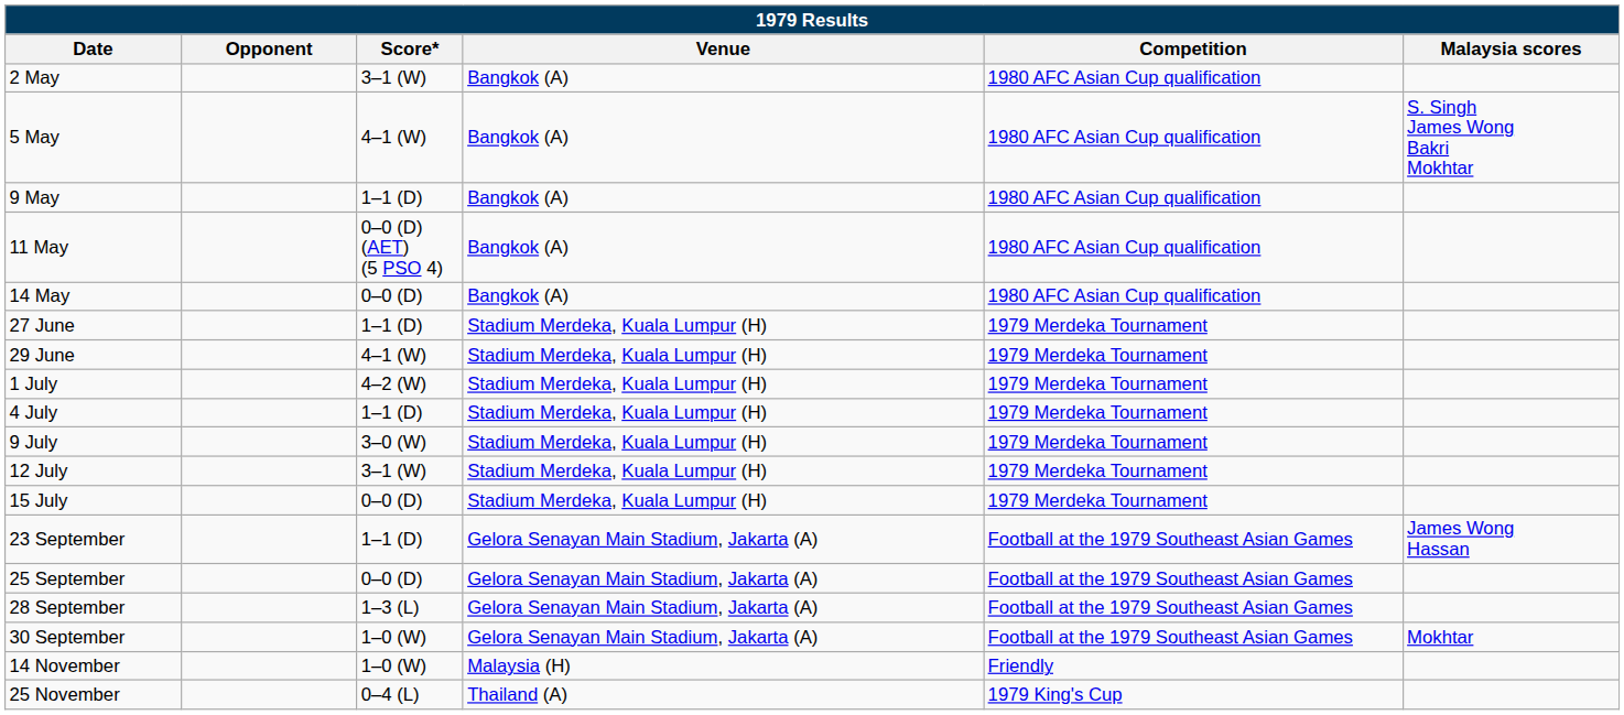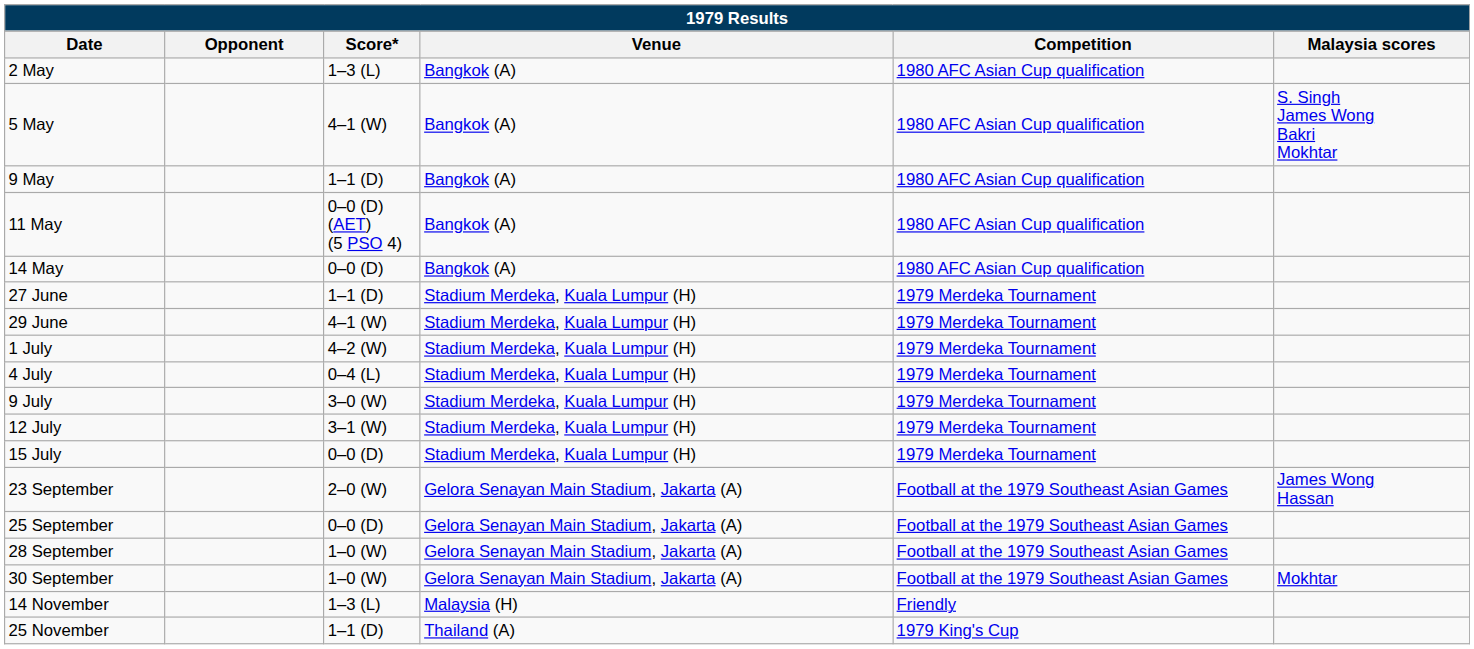2 May | Score*: 3–1 (W) -> 1–3 (L)
4 July | Score*: 1–1 (D) -> 0–4 (L)
23 September | Score*: 1–1 (D) -> 2–0 (W)
28 September | Score*: 1–3 (L) -> 1–0 (W)
14 November | Score*: 1–0 (W) -> 1–3 (L)
25 November | Score*: 0–4 (L) -> 1–1 (D)
